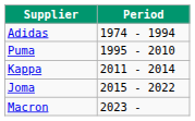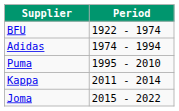+ row: BFU | 1922 - 1974
- row: Macron | 2023 -
